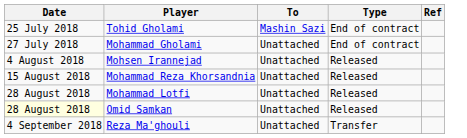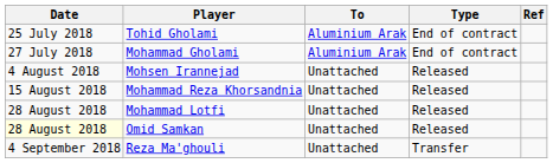Tohid Gholami | To: Mashin Sazi -> Aluminium Arak
Mohammad Gholami | To: Unattached -> Aluminium Arak
